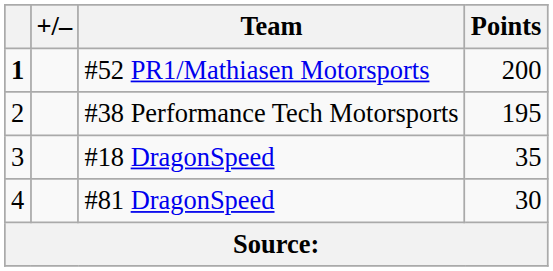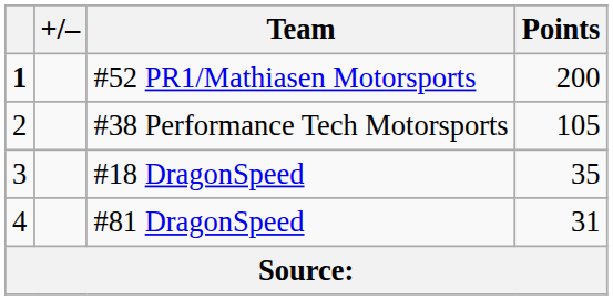#38 Performance Tech Motorsports | Points: 195 -> 105
#81 DragonSpeed | Points: 30 -> 31
